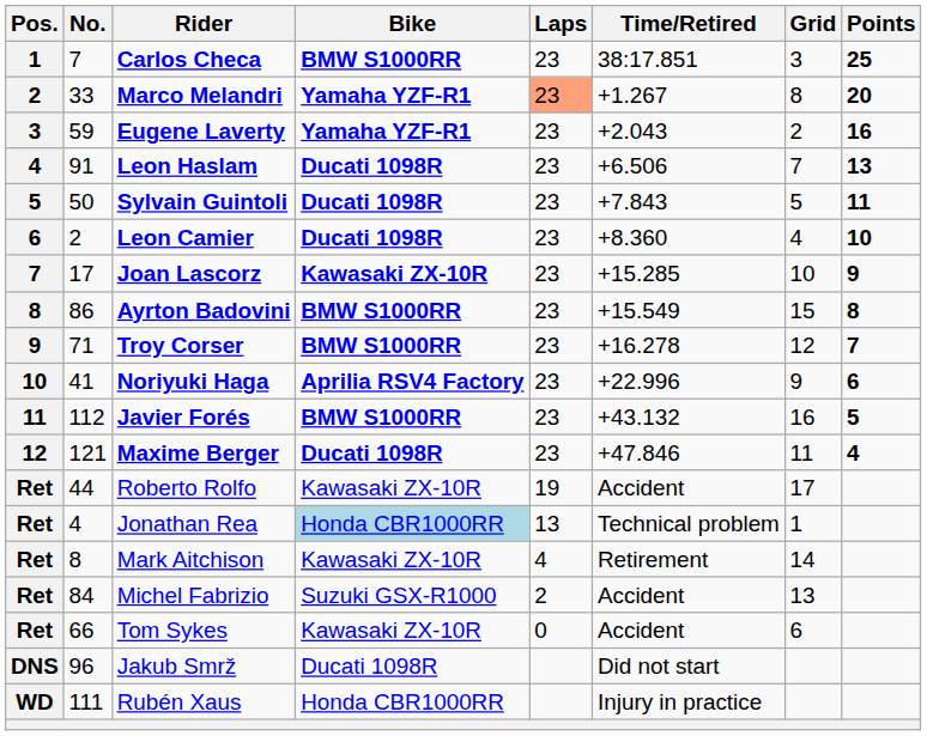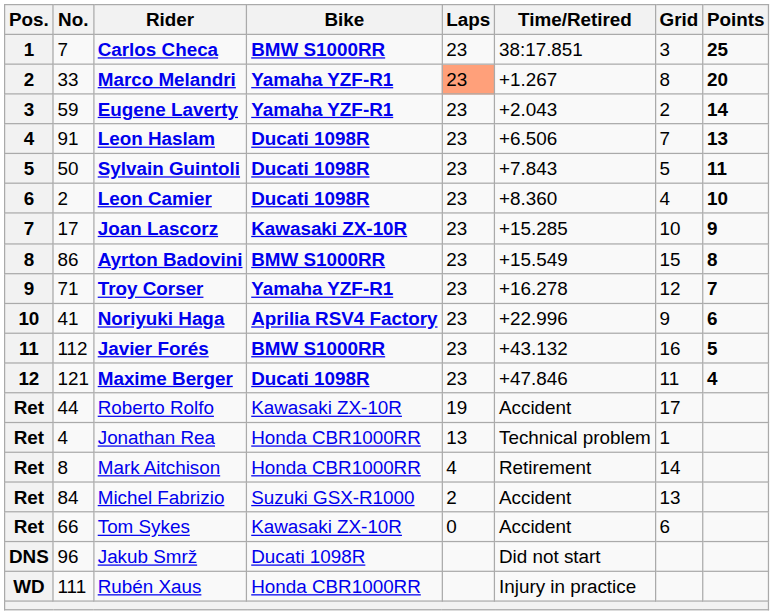Eugene Laverty | Points: 16 -> 14
Troy Corser | Bike: BMW S1000RR -> Yamaha YZF-R1
Jonathan Rea | Bike: lightblue background -> no background
Mark Aitchison | Bike: Kawasaki ZX-10R -> Honda CBR1000RR
